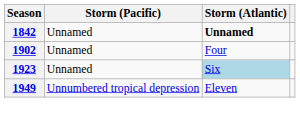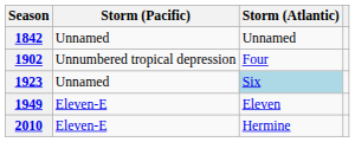1842 | Storm (Atlantic): bold -> normal
1902 | Storm (Pacific): Unnamed -> Unnumbered tropical depression
1949 | Storm (Pacific): Unnumbered tropical depression -> Eleven-E
+ row: 2010 | Eleven-E | Hermine
